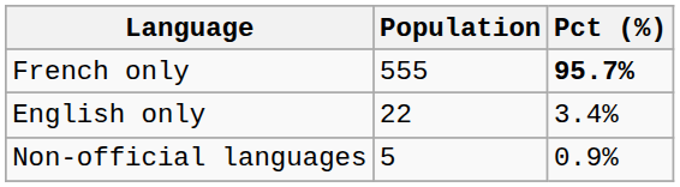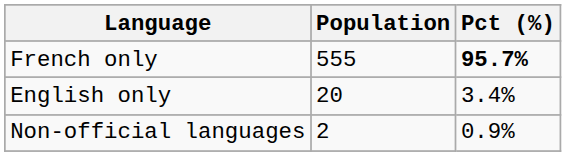English only | Population: 22 -> 20
Non-official languages | Population: 5 -> 2
